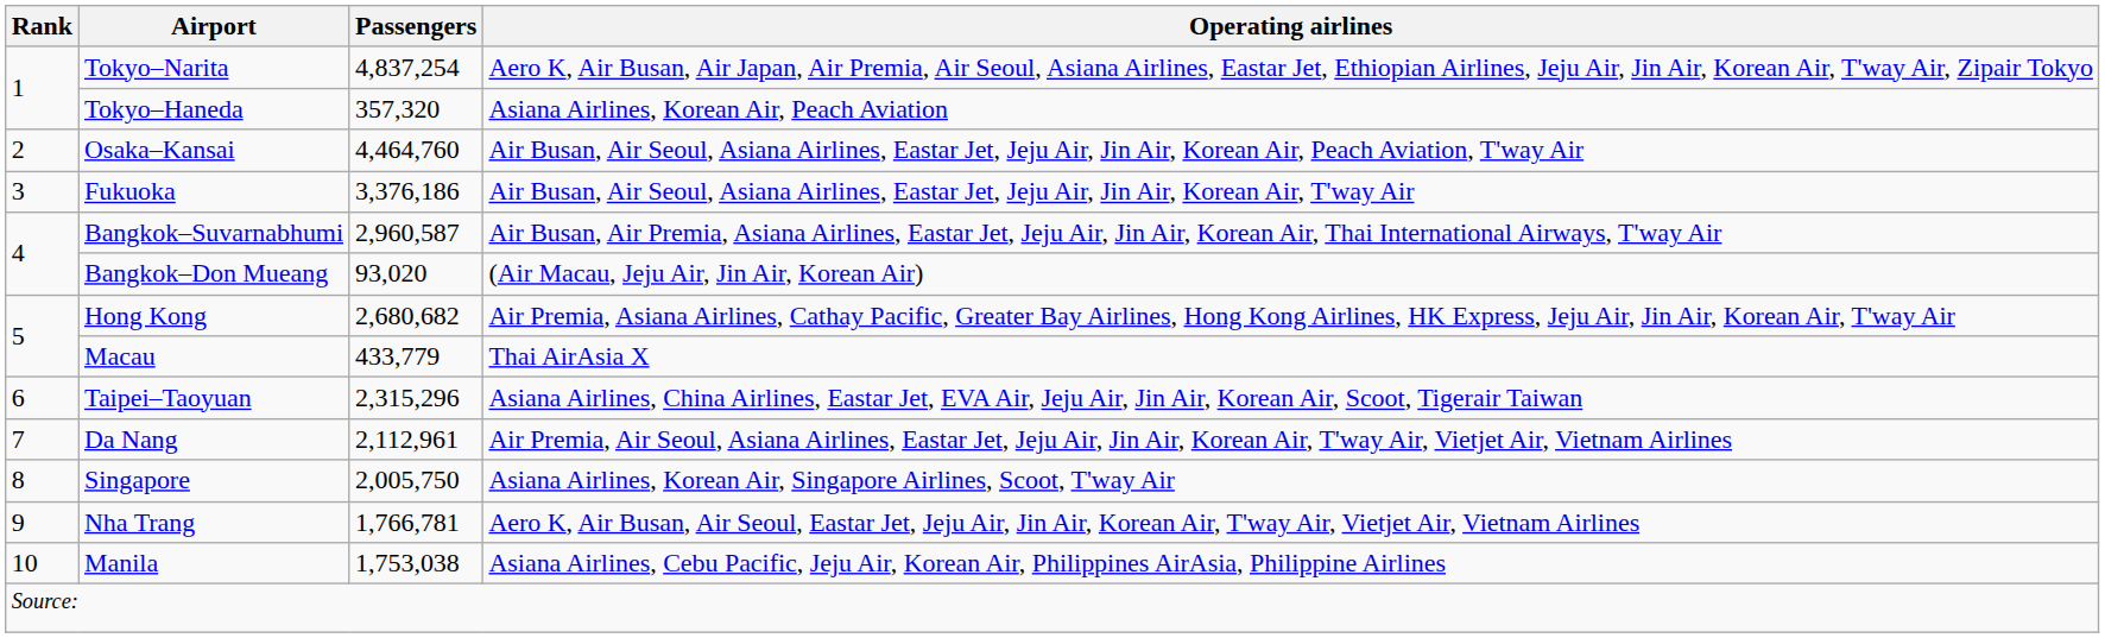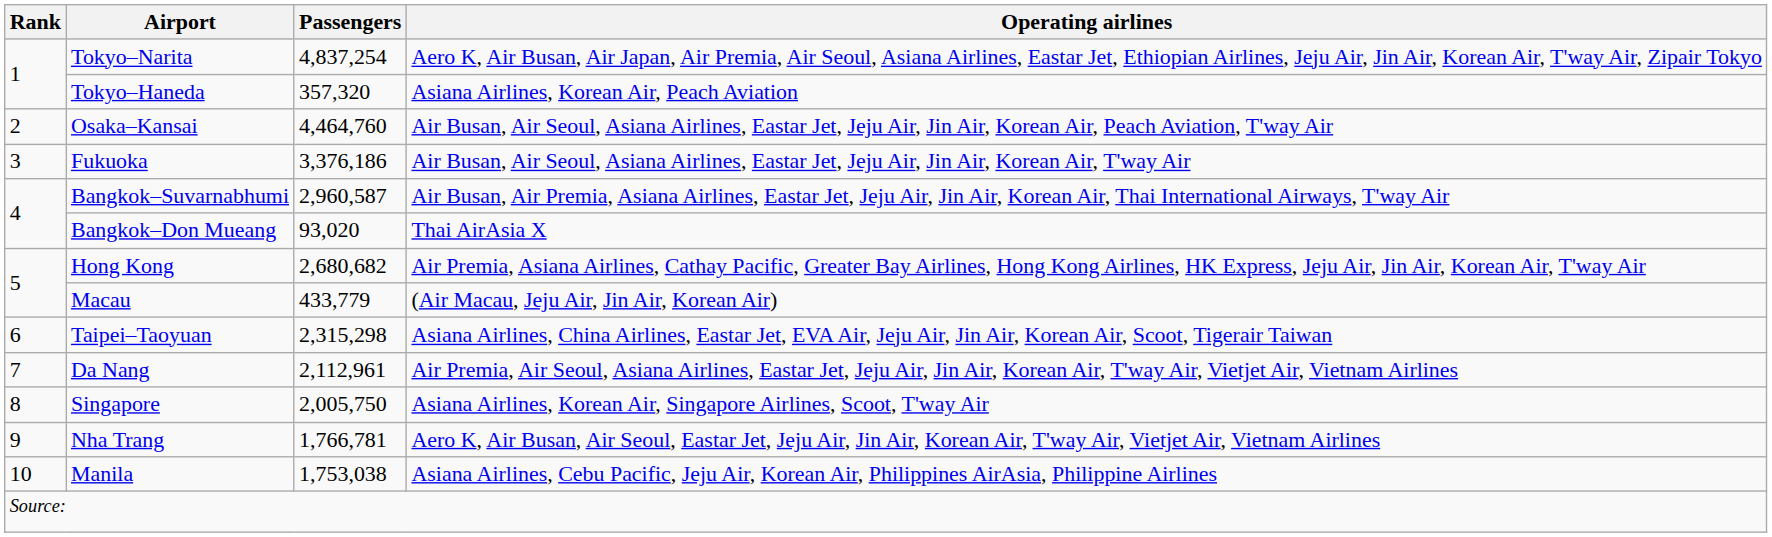Bangkok–Don Mueang | Operating airlines: (Air Macau, Jeju Air, Jin Air, Korean Air) -> Thai AirAsia X
Macau | Operating airlines: Thai AirAsia X -> (Air Macau, Jeju Air, Jin Air, Korean Air)
Taipei–Taoyuan | Passengers: 2,315,296 -> 2,315,298
